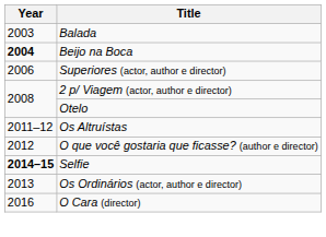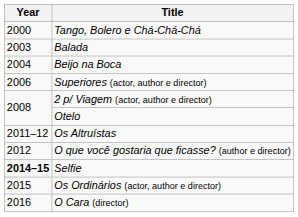+ row: 2000 | Tango, Bolero e Chá-Chá-Chá
Beijo na Boca | Year: bold -> normal
Os Ordinários (actor, author e director) | Year: 2013 -> 2015
